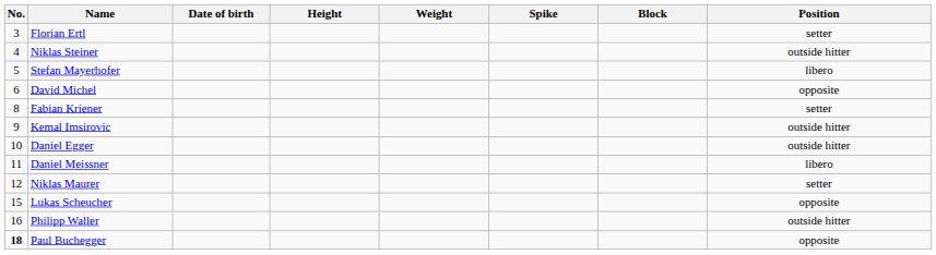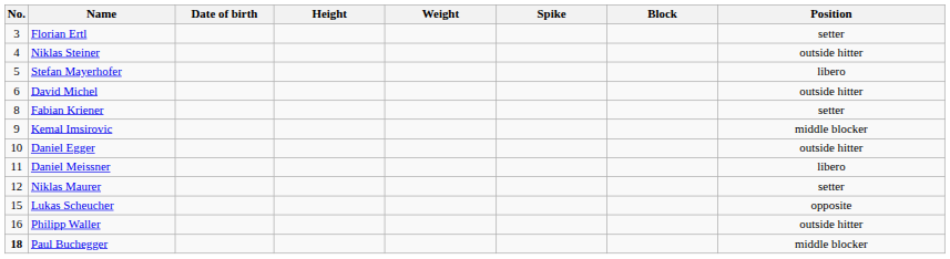David Michel | Position: opposite -> outside hitter
Kemal Imsirovic | Position: outside hitter -> middle blocker
Paul Buchegger | Position: opposite -> middle blocker
